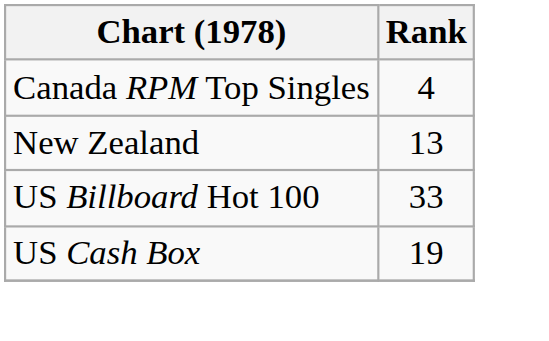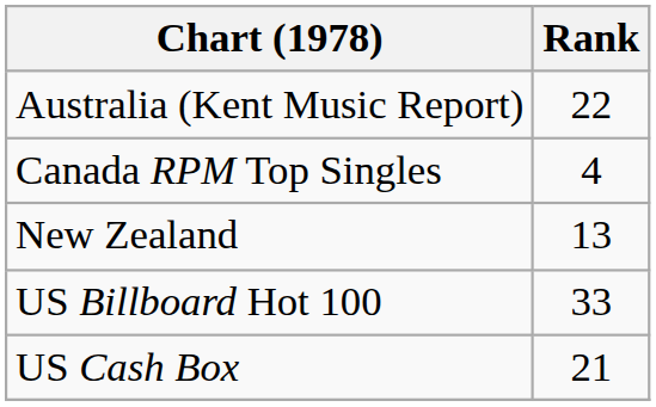+ row: Australia (Kent Music Report) | 22
US Cash Box | Rank: 19 -> 21
